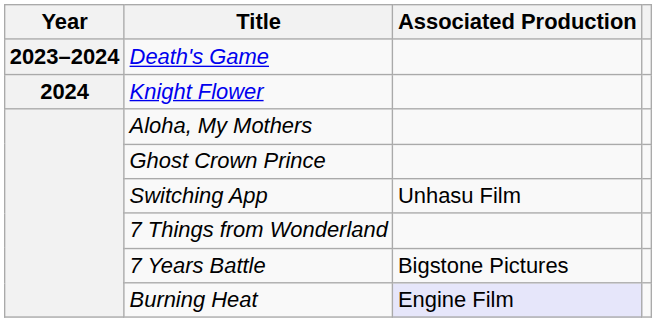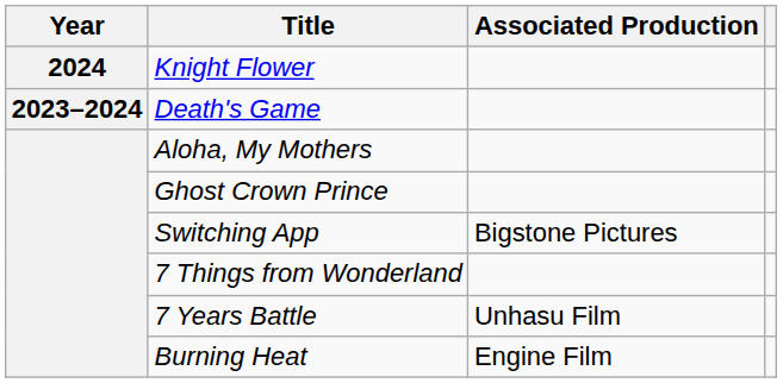rows swapped: Death's Game <-> Knight Flower
Switching App | Associated Production: Unhasu Film -> Bigstone Pictures
7 Years Battle | Associated Production: Bigstone Pictures -> Unhasu Film
Burning Heat | Associated Production: lavender background -> no background
